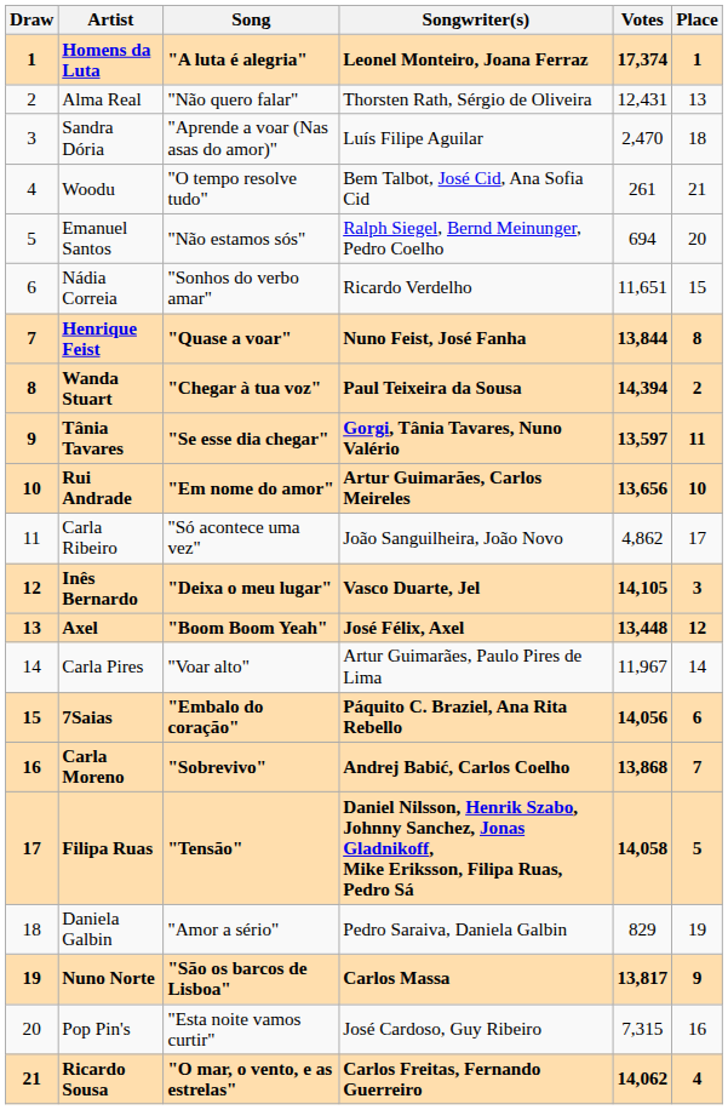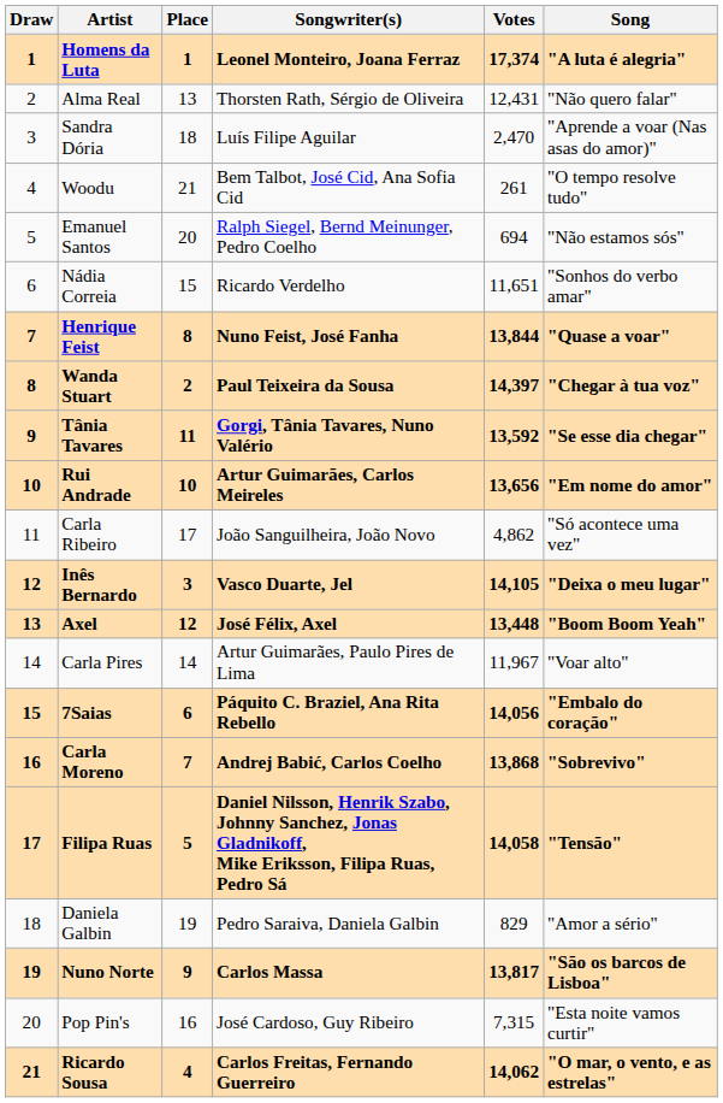columns swapped: Song <-> Place
Wanda Stuart | Votes: 14,394 -> 14,397
Tânia Tavares | Votes: 13,597 -> 13,592
